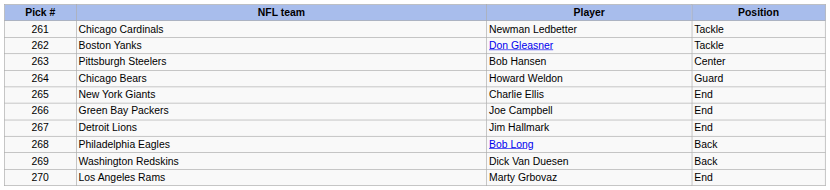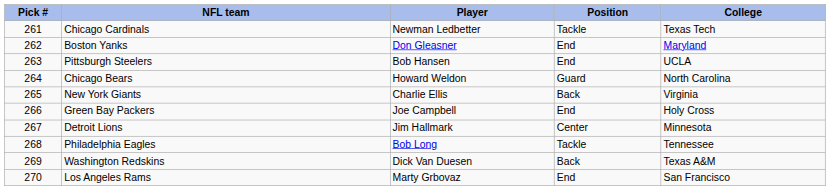+ column: College | Texas Tech | Maryland | UCLA | North Carolina | Virginia | Holy Cross | Minnesota | Tennessee | Texas A&M | San Francisco
Boston Yanks | Position: Tackle -> End
Pittsburgh Steelers | Position: Center -> End
New York Giants | Position: End -> Back
Detroit Lions | Position: End -> Center
Philadelphia Eagles | Position: Back -> Tackle
